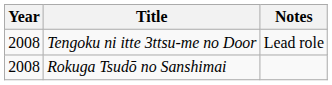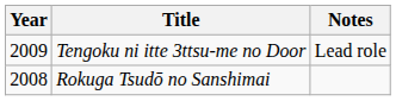Tengoku ni itte 3ttsu-me no Door | Year: 2008 -> 2009
